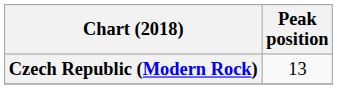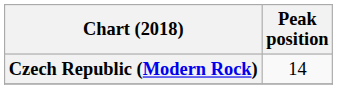Czech Republic (Modern Rock) | Peak position: 13 -> 14
